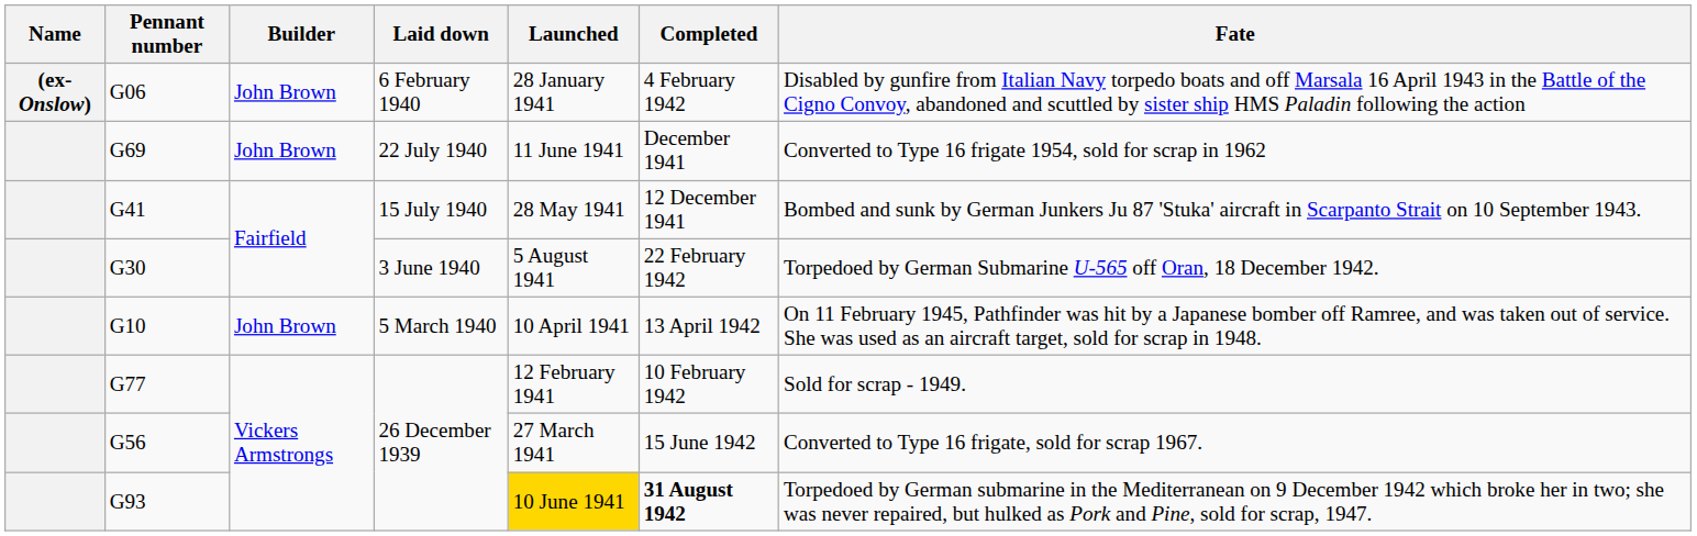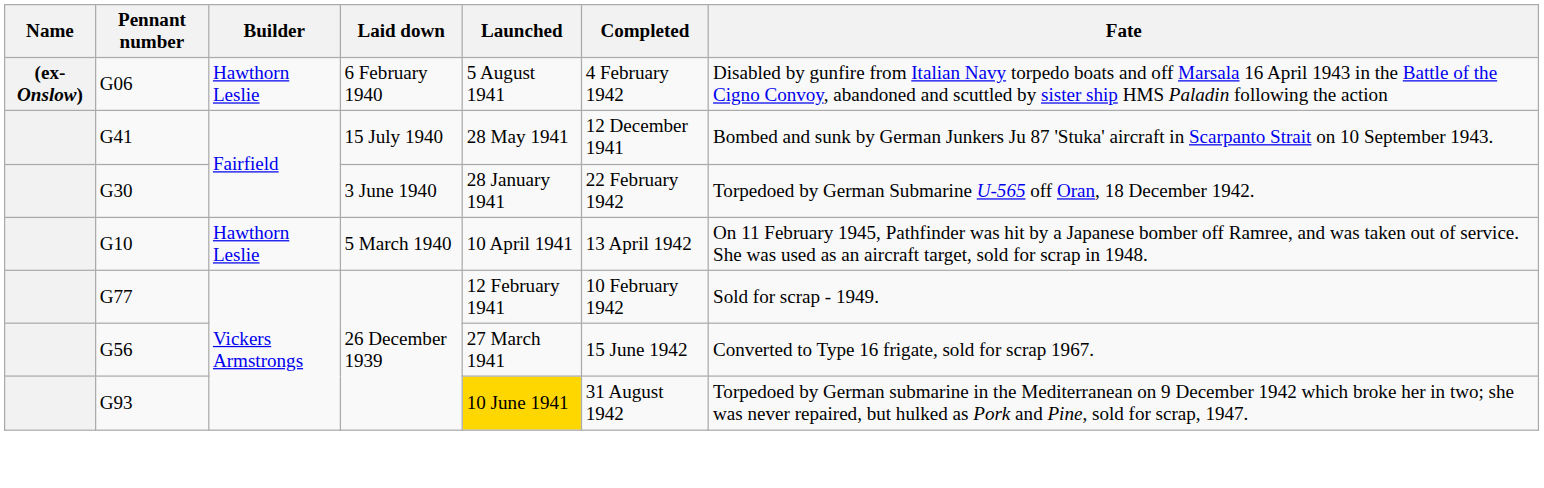G06 | Builder: John Brown -> Hawthorn Leslie
G06 | Launched: 28 January 1941 -> 5 August 1941
- row: G69 | John Brown | 22 July 1940 | 11 June 1941 | December 1941 | Converted to Type 16 frigate 1954, sold for scrap in 1962
G30 | Launched: 5 August 1941 -> 28 January 1941
G10 | Builder: John Brown -> Hawthorn Leslie
G93 | Completed: bold -> normal
